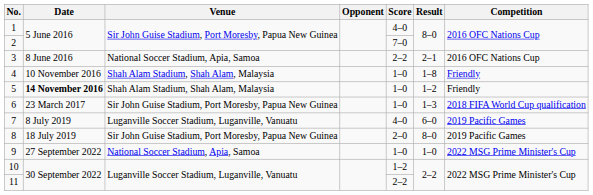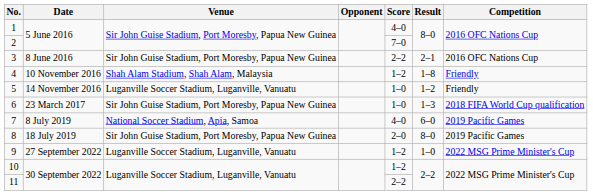3 | Venue: National Soccer Stadium, Apia, Samoa -> Sir John Guise Stadium, Port Moresby, Papua New Guinea
4 | Score: 1–0 -> 1–2
5 | Date: bold -> normal
5 | Venue: Shah Alam Stadium, Shah Alam, Malaysia -> Luganville Soccer Stadium, Luganville, Vanuatu
7 | Venue: Luganville Soccer Stadium, Luganville, Vanuatu -> National Soccer Stadium, Apia, Samoa
9 | Venue: National Soccer Stadium, Apia, Samoa -> Luganville Soccer Stadium, Luganville, Vanuatu
9 | Score: 1–0 -> 1–2
